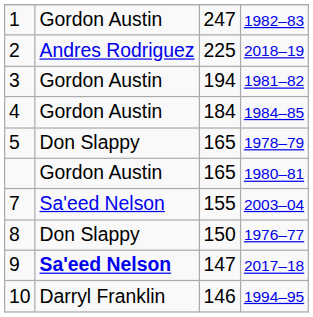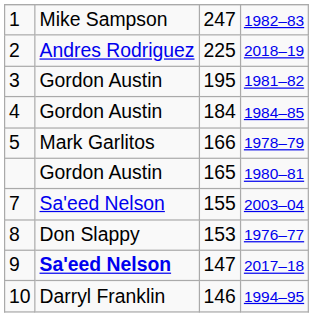1 | column 2: Gordon Austin -> Mike Sampson
3 | column 3: 194 -> 195
5 | column 2: Don Slappy -> Mark Garlitos
5 | column 3: 165 -> 166
8 | column 3: 150 -> 153
